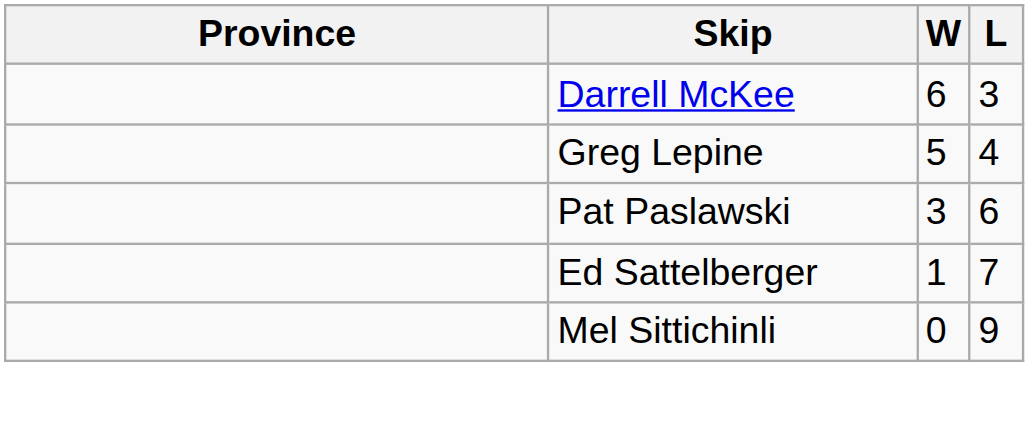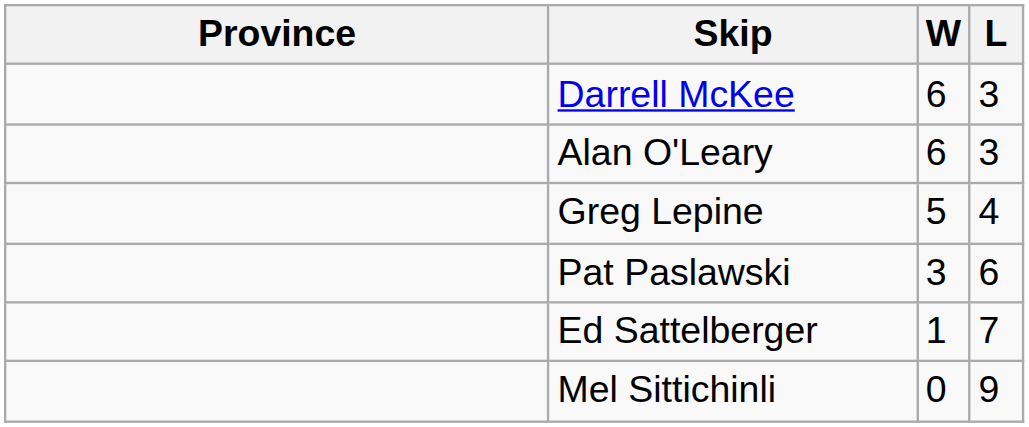+ row: Alan O'Leary | 6 | 3
